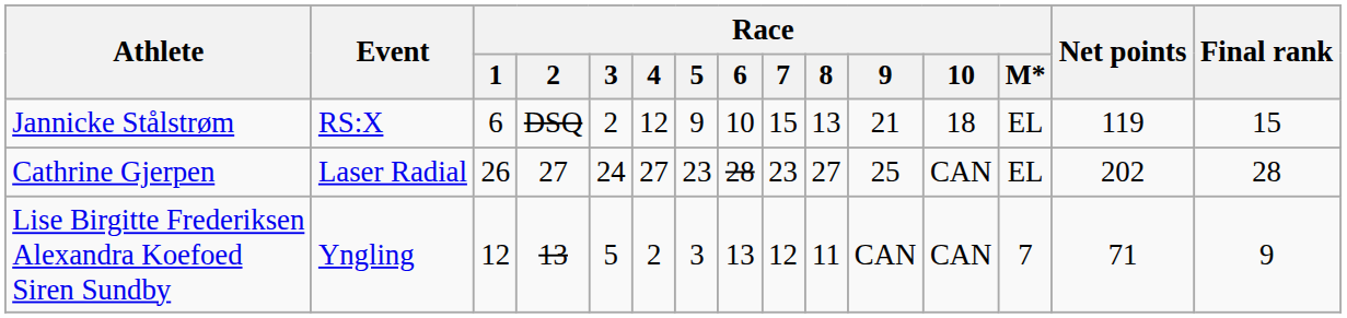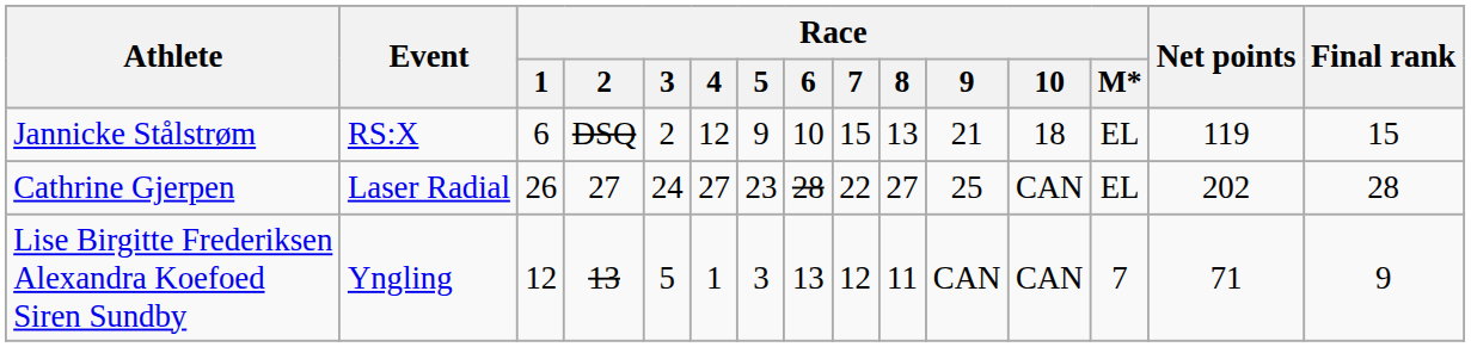Cathrine Gjerpen | Race / 7: 23 -> 22
Lise Birgitte Frederiksen Alexandra Koefoed Siren Sundby | Race / 4: 2 -> 1
